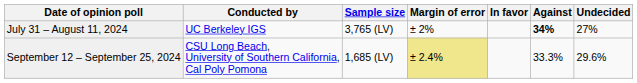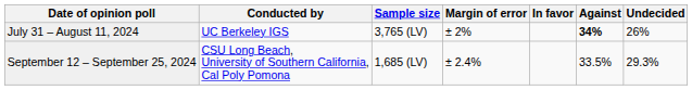July 31 – August 11, 2024 | Undecided: 27% -> 26%
September 12 – September 25, 2024 | Margin of error: khaki background -> no background
September 12 – September 25, 2024 | Against: 33.3% -> 33.5%
September 12 – September 25, 2024 | Undecided: 29.6% -> 29.3%
